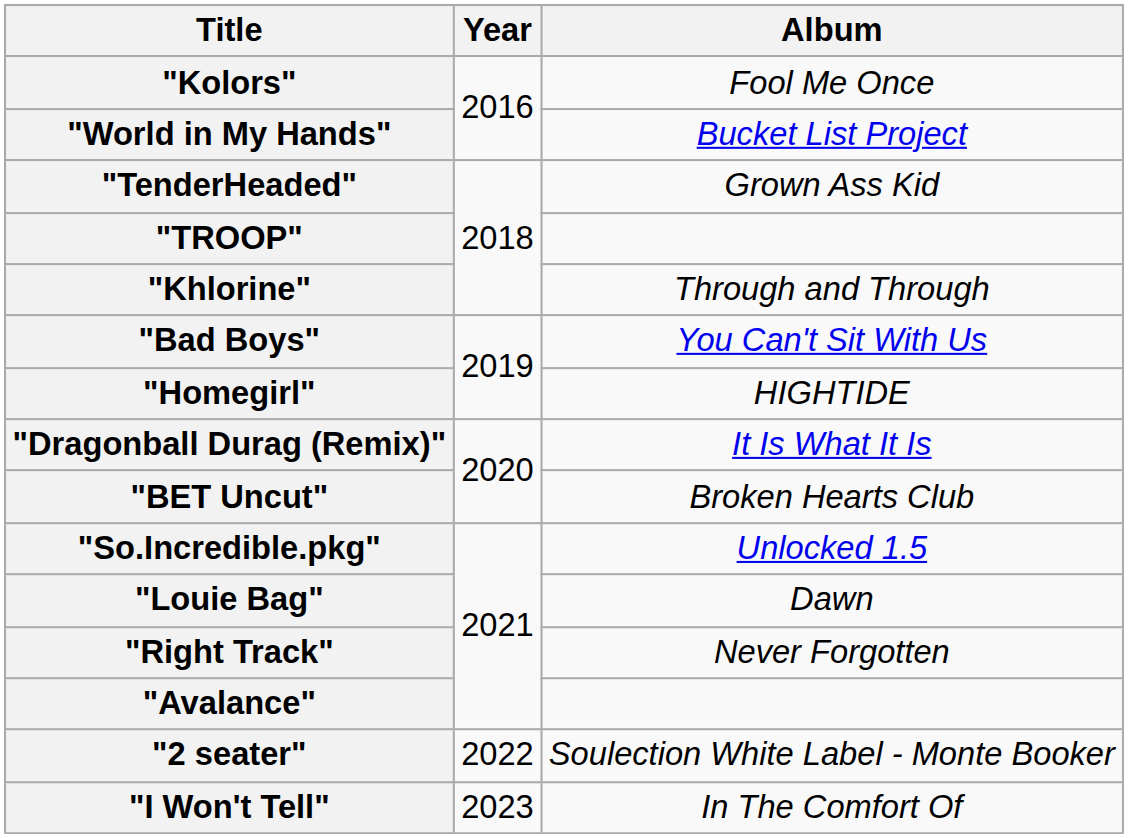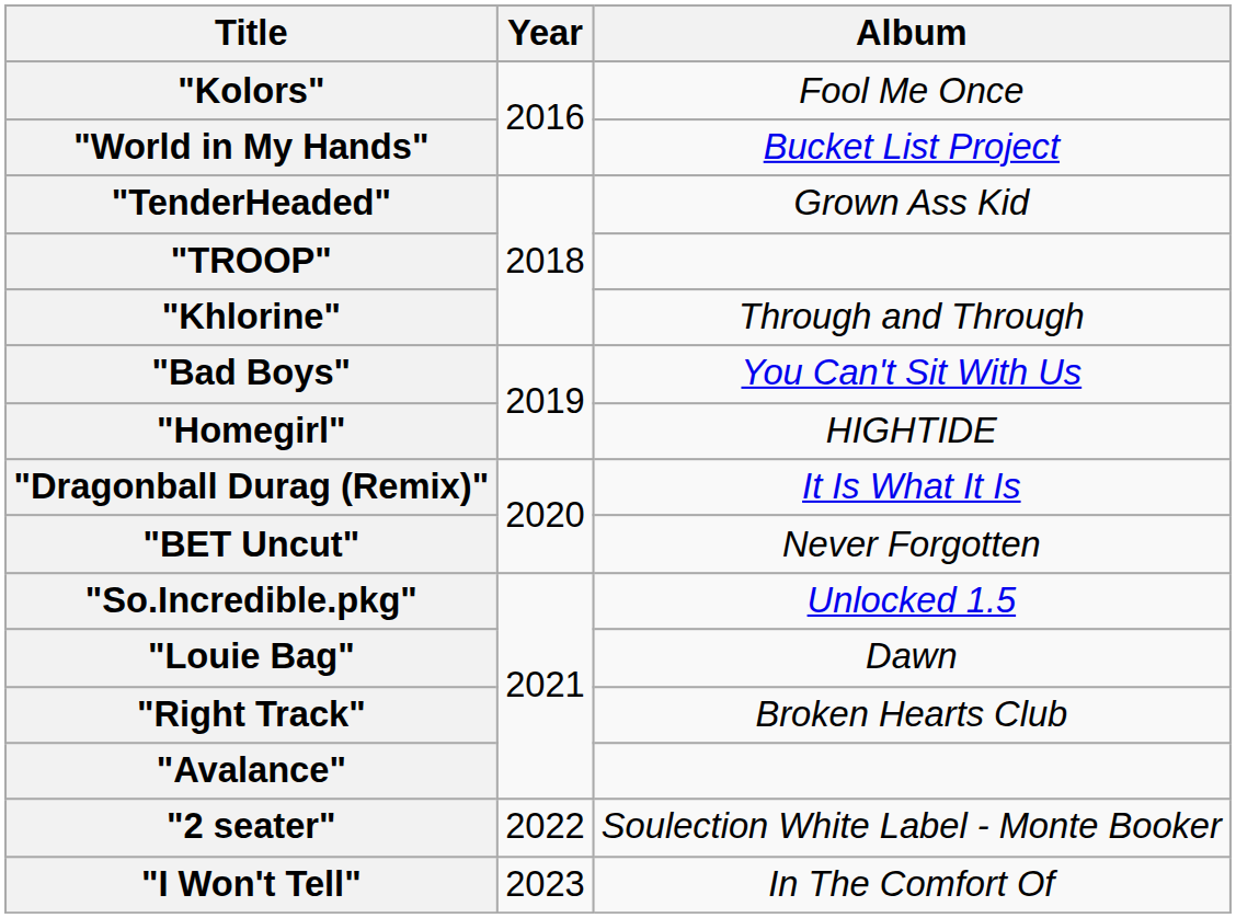"BET Uncut" | Album: Broken Hearts Club -> Never Forgotten
"Right Track" | Album: Never Forgotten -> Broken Hearts Club
